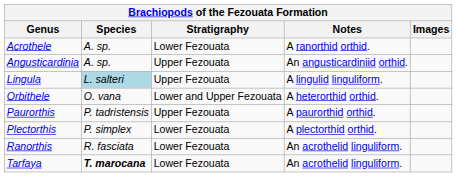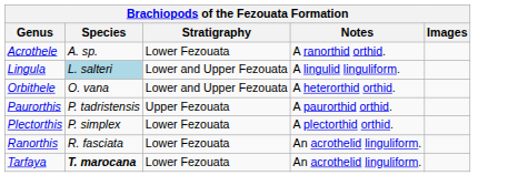- row: Angusticardinia | A. sp. | Upper Fezouata | An angusticardiniid orthid.
Lingula | Stratigraphy: Upper Fezouata -> Lower and Upper Fezouata
